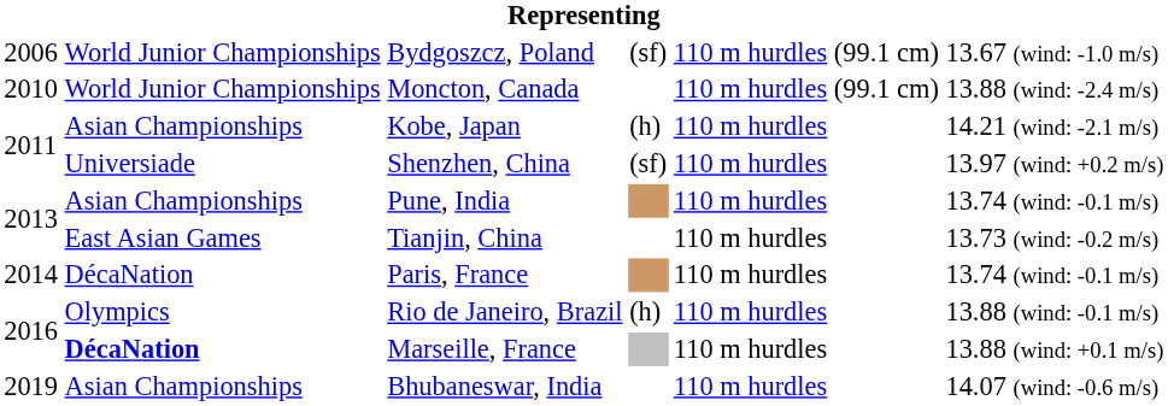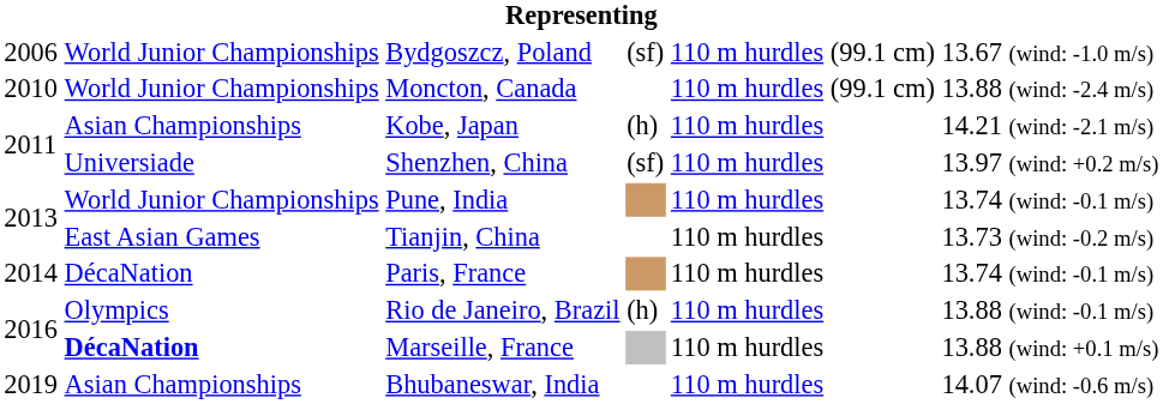Pune, India | column 2: Asian Championships -> World Junior Championships
